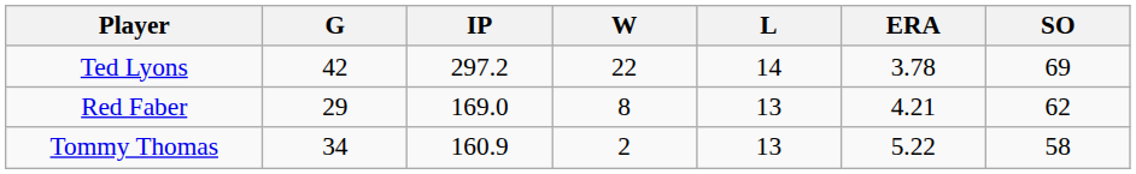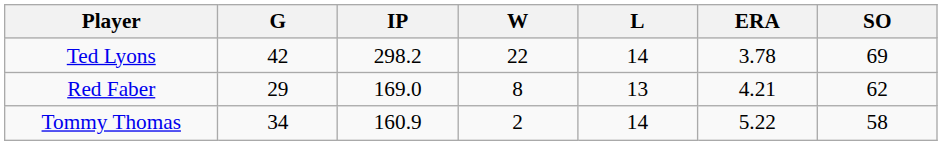Ted Lyons | IP: 297.2 -> 298.2
Tommy Thomas | L: 13 -> 14
